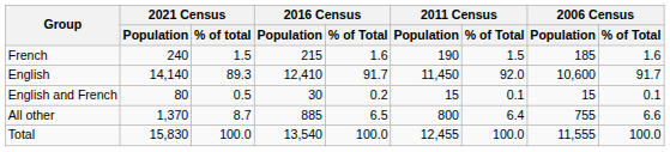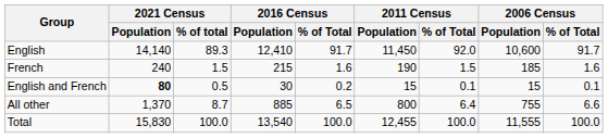rows swapped: English <-> French
English and French | 2021 Census / Population: normal -> bold
